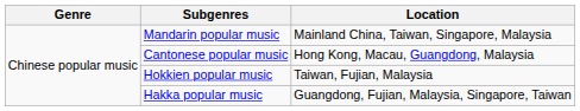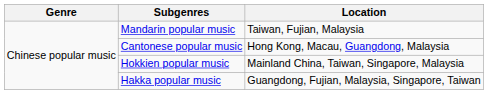Mandarin popular music | Location: Mainland China, Taiwan, Singapore, Malaysia -> Taiwan, Fujian, Malaysia
Hokkien popular music | Location: Taiwan, Fujian, Malaysia -> Mainland China, Taiwan, Singapore, Malaysia
